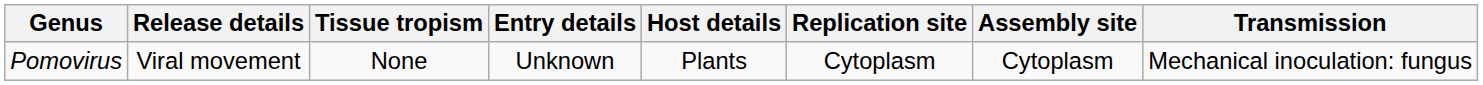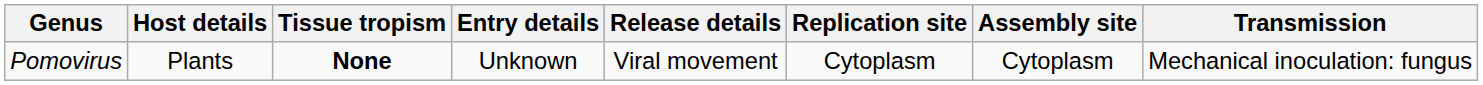columns swapped: Host details <-> Release details
Pomovirus | Tissue tropism: normal -> bold
